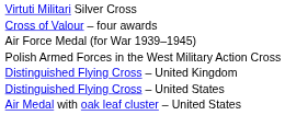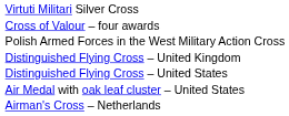- row: Air Force Medal (for War 1939–1945)
+ row: Airman's Cross – Netherlands
